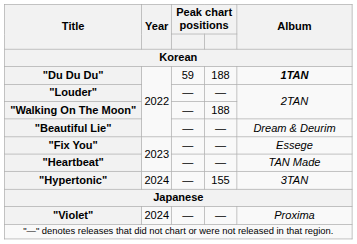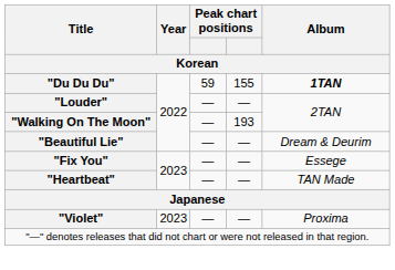"Du Du Du" | column 4: 188 -> 155
"Walking On The Moon" | column 4: 188 -> 193
- row: "Hypertonic" | 2024 | — | 155 | 3TAN
"Violet" | Year: 2024 -> 2023
